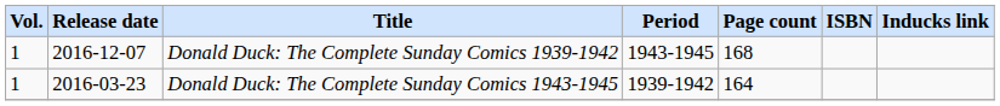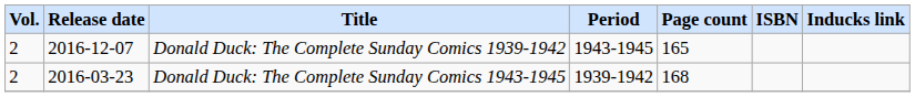Donald Duck: The Complete Sunday Comics 1939-1942 | Vol.: 1 -> 2
Donald Duck: The Complete Sunday Comics 1939-1942 | Page count: 168 -> 165
Donald Duck: The Complete Sunday Comics 1943-1945 | Vol.: 1 -> 2
Donald Duck: The Complete Sunday Comics 1943-1945 | Page count: 164 -> 168
